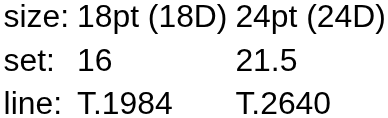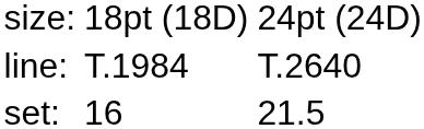rows swapped: set: <-> line:
